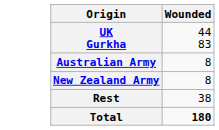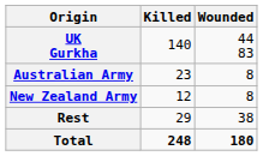+ column: Killed | 140 | 23 | 12 | 29 | 248
